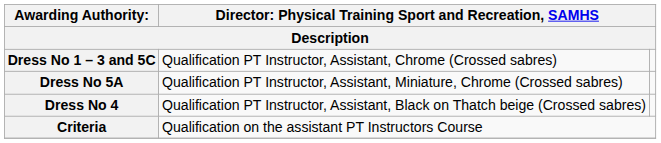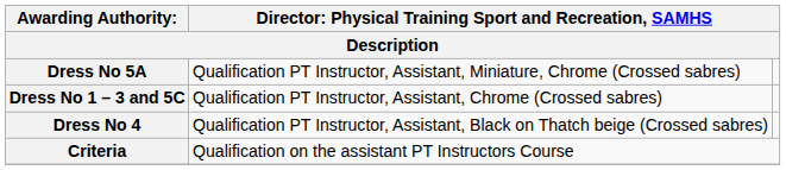rows swapped: Dress No 1 – 3 and 5C <-> Dress No 5A
